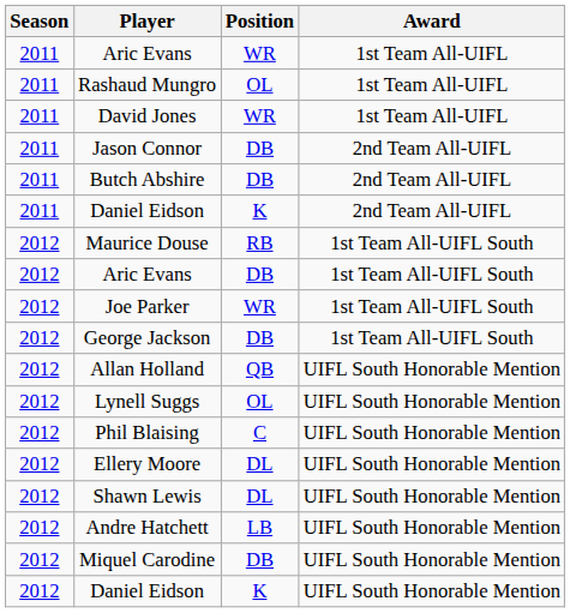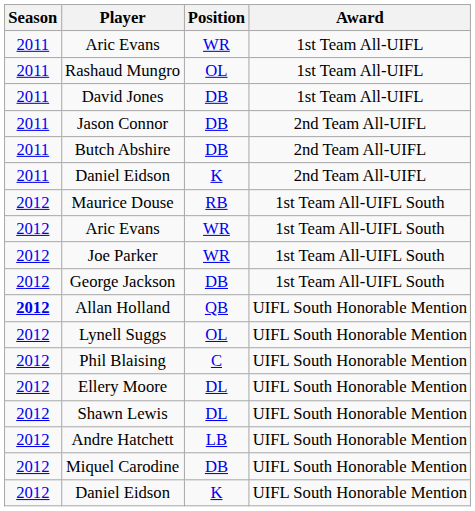David Jones | Position: WR -> DB
Aric Evans / 1st Team All-UIFL South | Position: DB -> WR
Allan Holland | Season: normal -> bold
